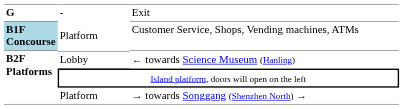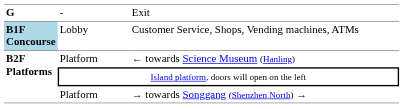Customer Service, Shops, Vending machines, ATMs | column 2: Platform -> Lobby
← towards Science Museum (Hanling) | column 2: Lobby -> Platform
